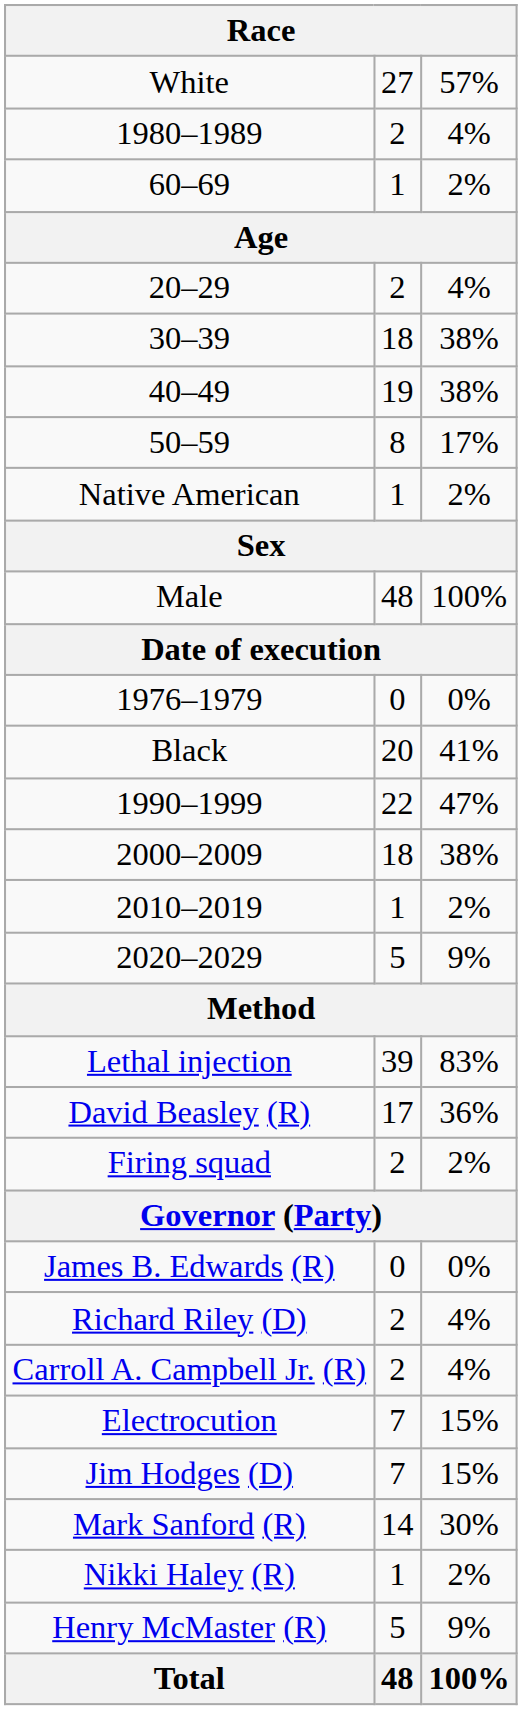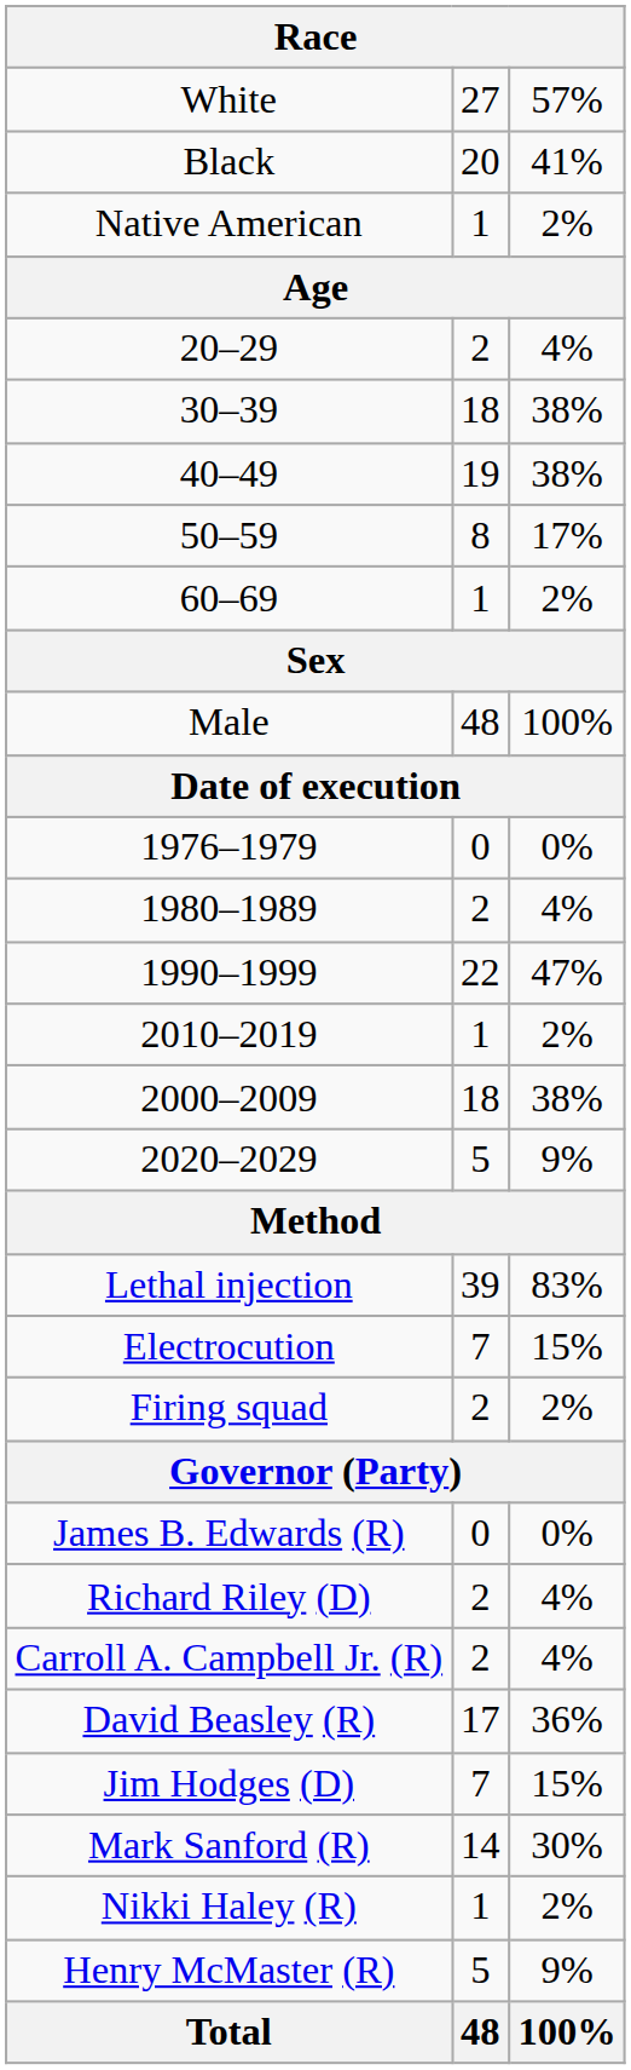rows swapped: Black <-> 1980–1989
rows swapped: Native American <-> 60–69
rows swapped: 2000–2009 <-> 2010–2019
rows swapped: Electrocution <-> David Beasley (R)
